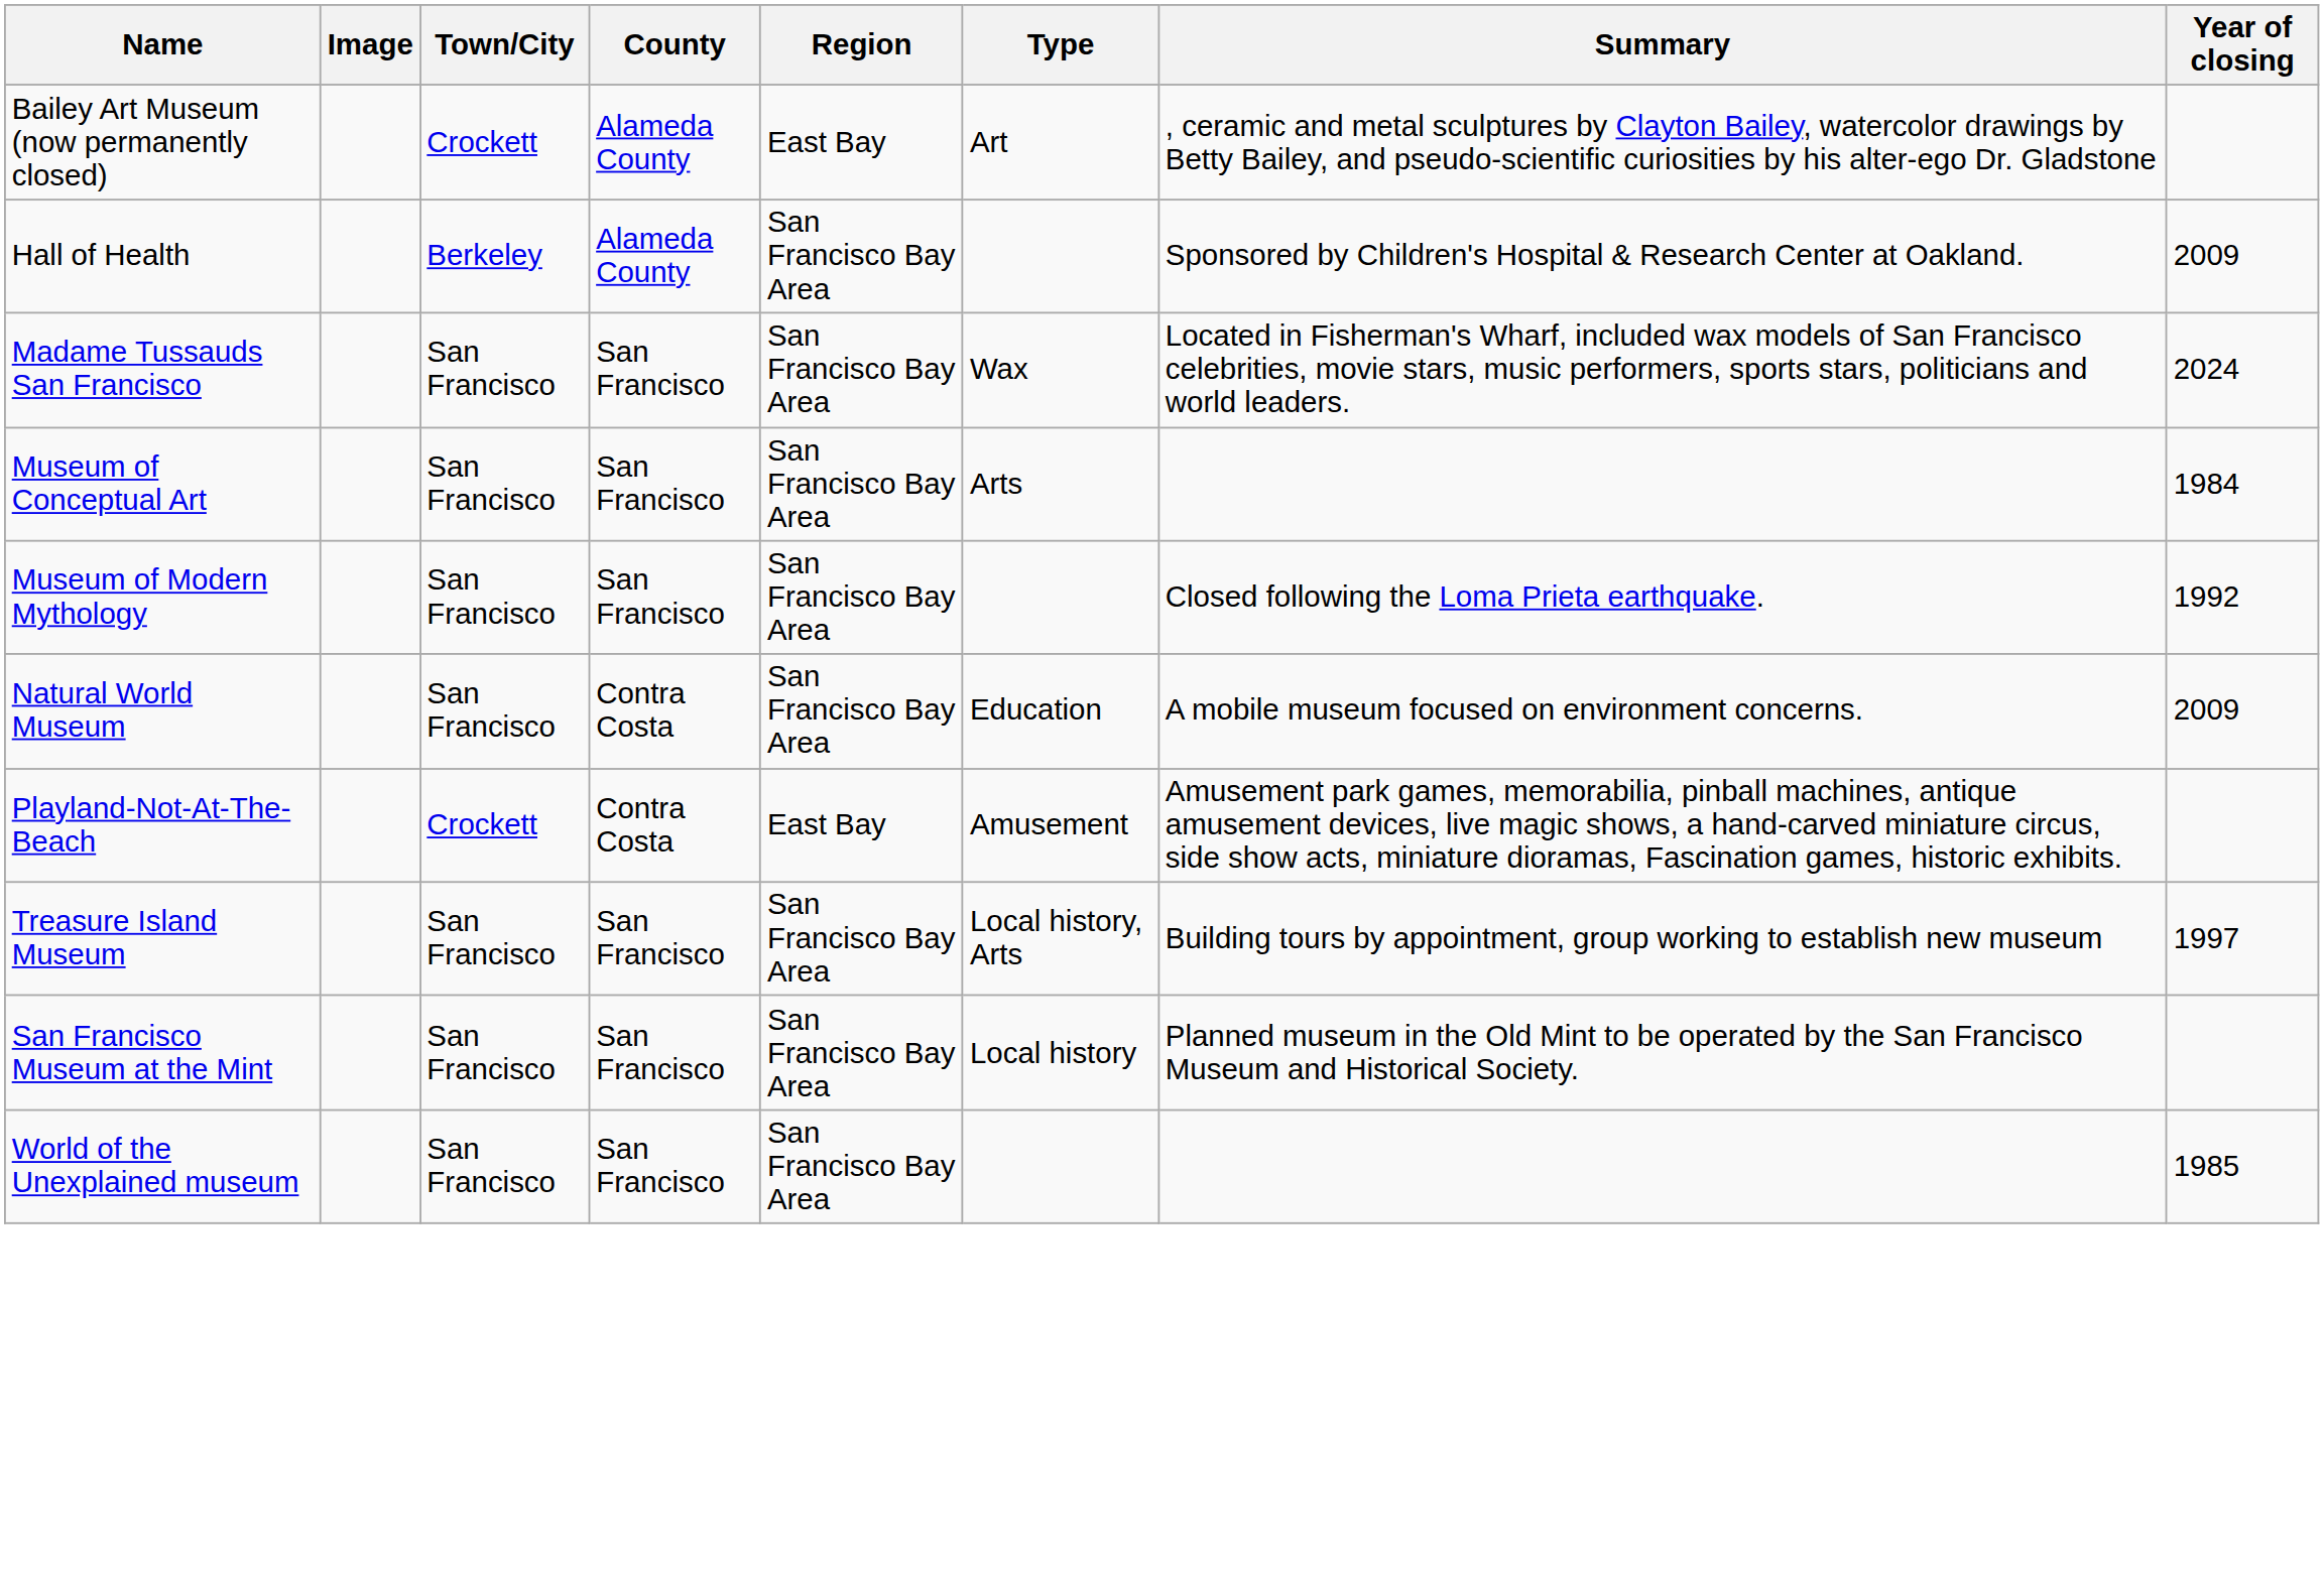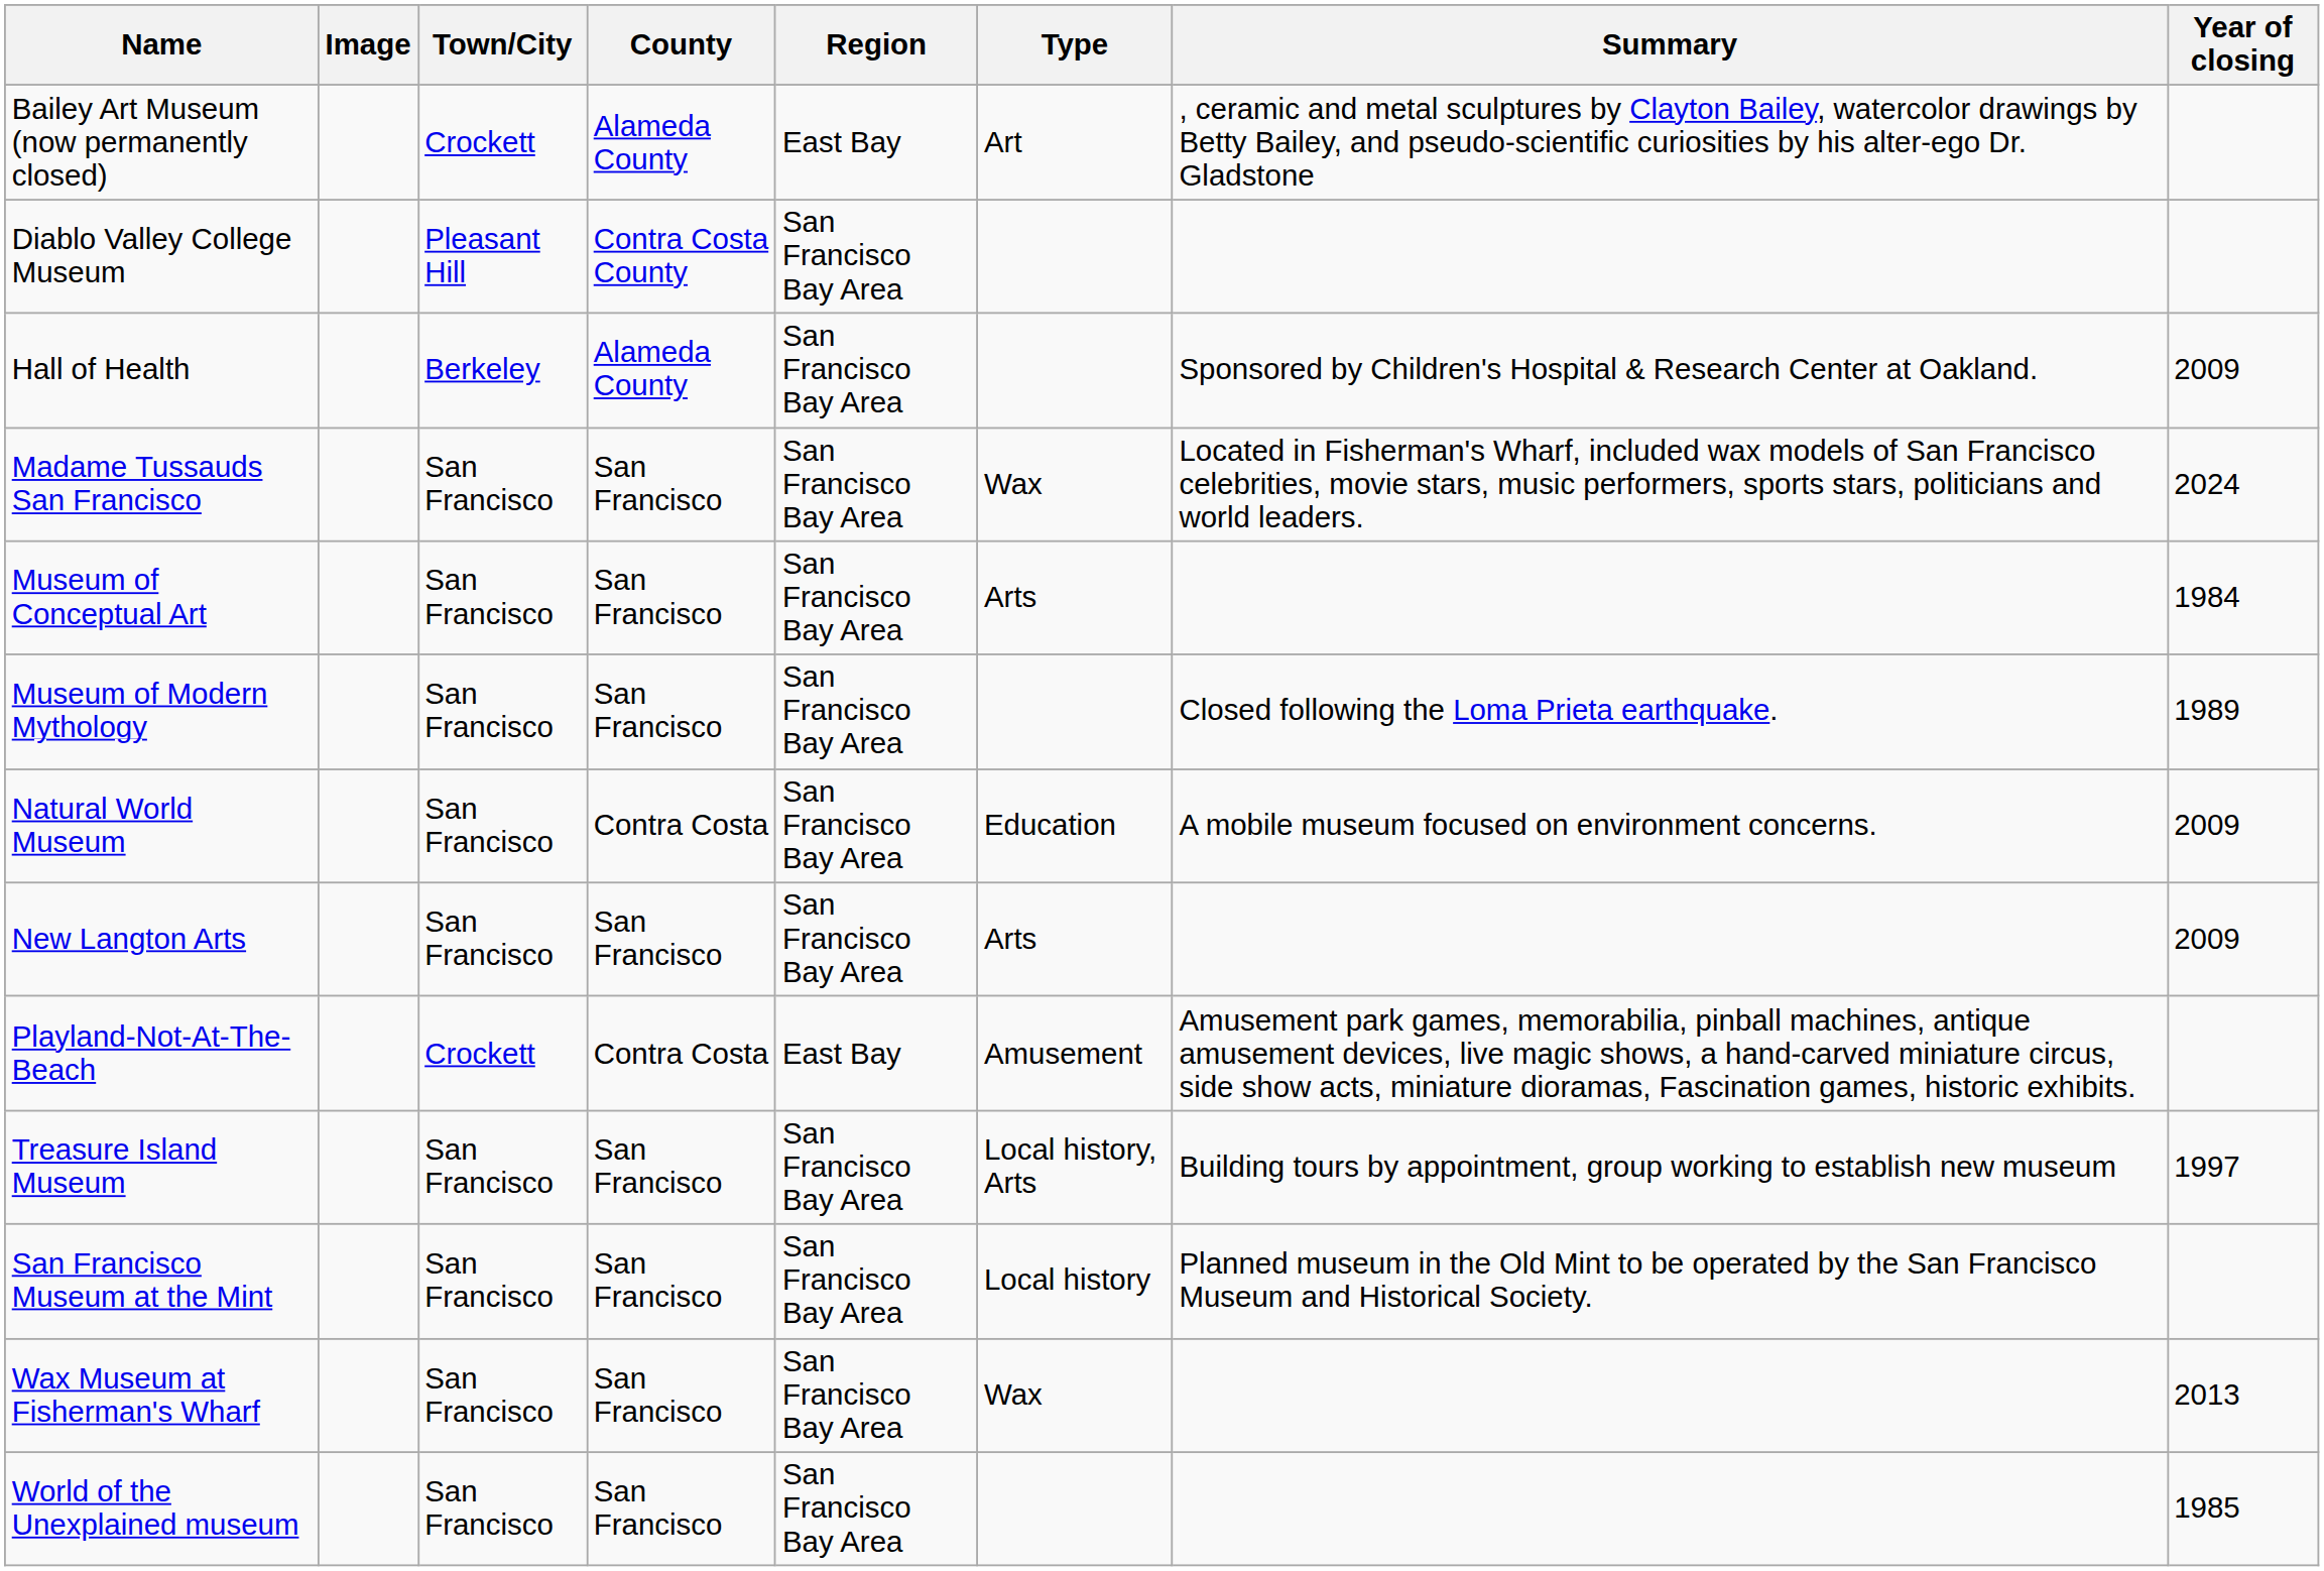+ row: Diablo Valley College Museum | Pleasant Hill | Contra Costa County | San Francisco Bay Area
Museum of Modern Mythology | Year of closing: 1992 -> 1989
+ row: New Langton Arts | San Francisco | San Francisco | San Francisco Bay Area | Arts | 2009
+ row: Wax Museum at Fisherman's Wharf | San Francisco | San Francisco | San Francisco Bay Area | Wax | 2013
